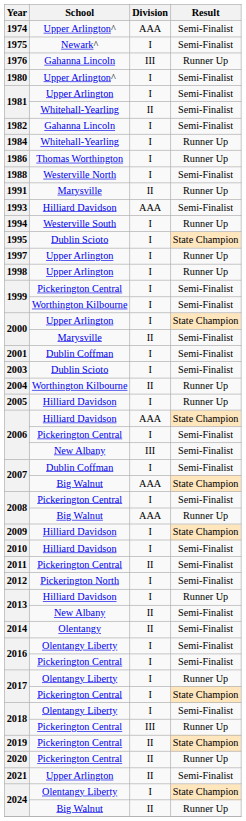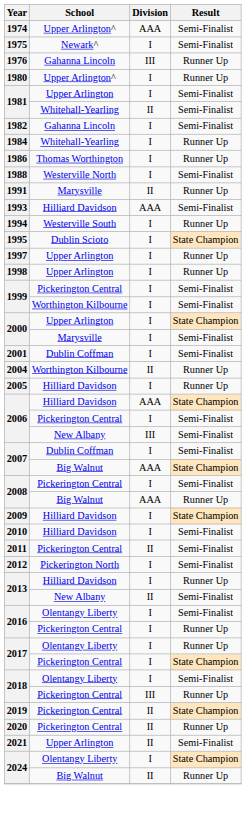1980 | Result: Semi-Finalist -> Runner Up
2000 / Marysville | Division: II -> I
- row: 2003 | Dublin Scioto | I | Semi-Finalist
- row: 2014 | Olentangy | II | Semi-Finalist
2016 / Pickerington Central | Result: Semi-Finalist -> Runner Up
